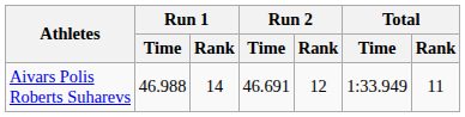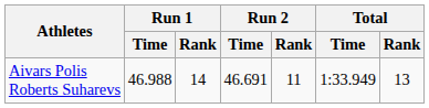Aivars Polis Roberts Suharevs | Run 2 / Rank: 12 -> 11
Aivars Polis Roberts Suharevs | Total / Rank: 11 -> 13
